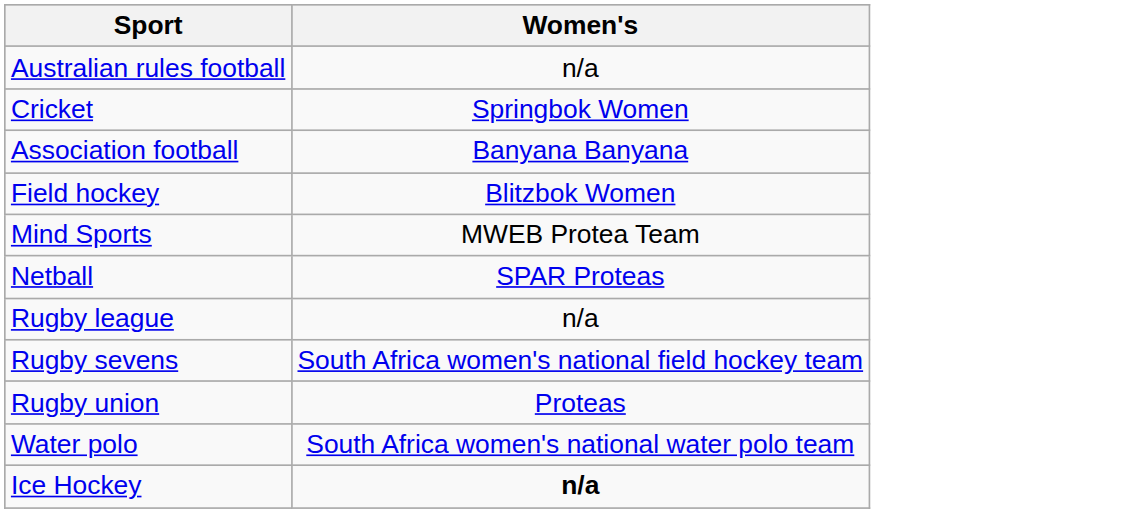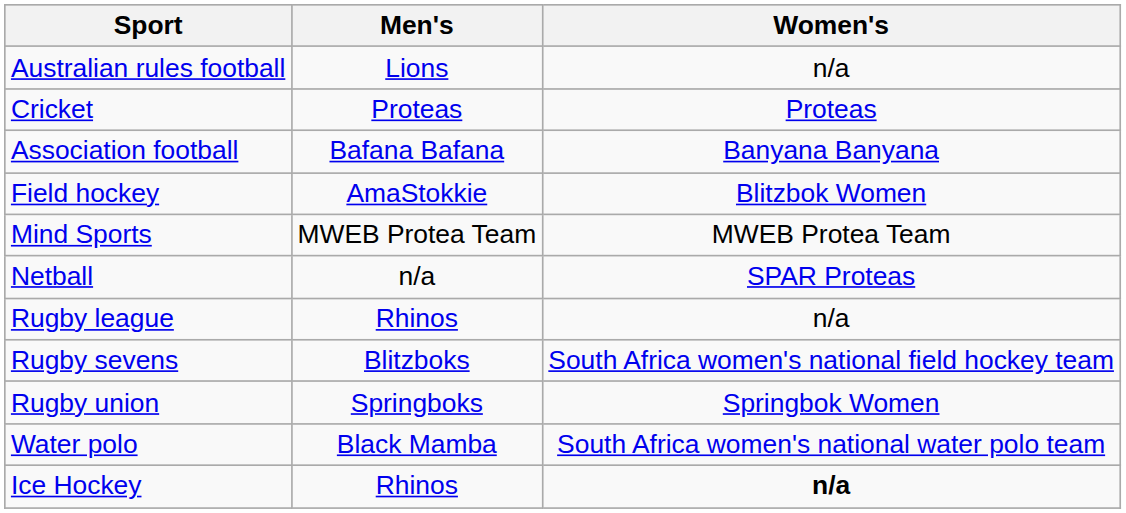+ column: Men's | Lions | Proteas | Bafana Bafana | AmaStokkie | MWEB Protea Team | n/a | Rhinos | Blitzboks | Springboks | Black Mamba | Rhinos
Cricket | Women's: Springbok Women -> Proteas
Rugby union | Women's: Proteas -> Springbok Women
